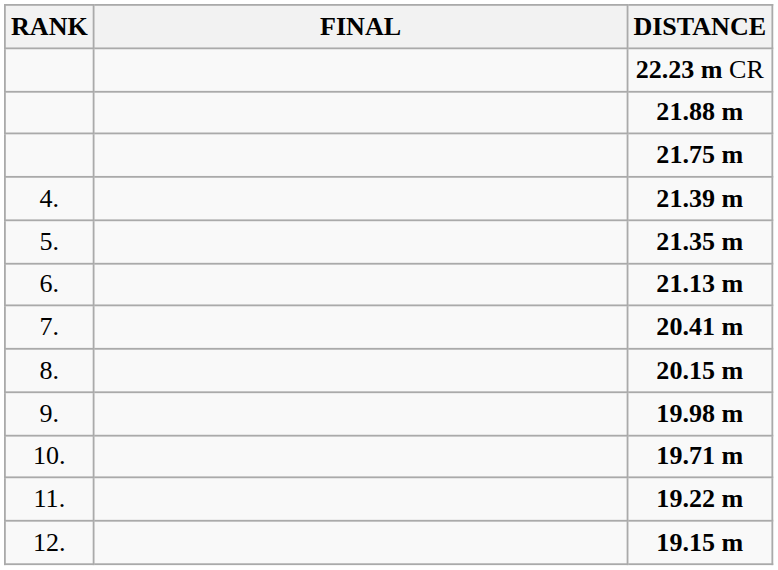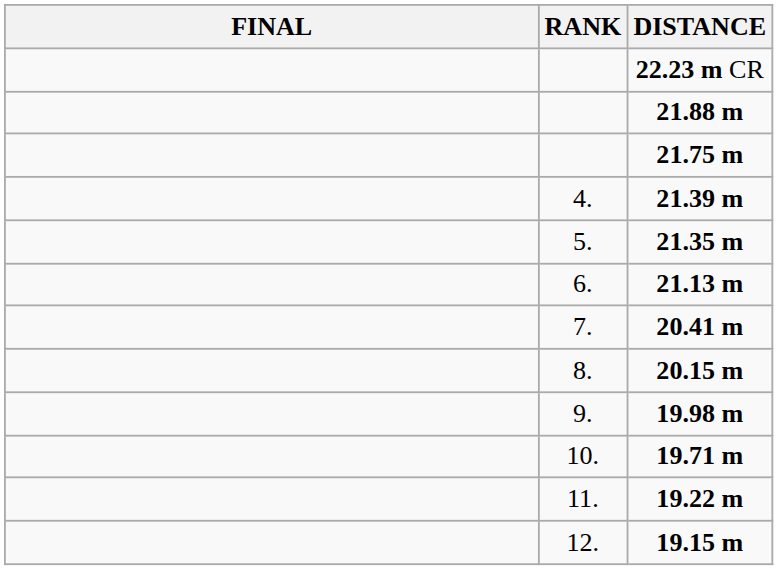columns swapped: RANK <-> FINAL
